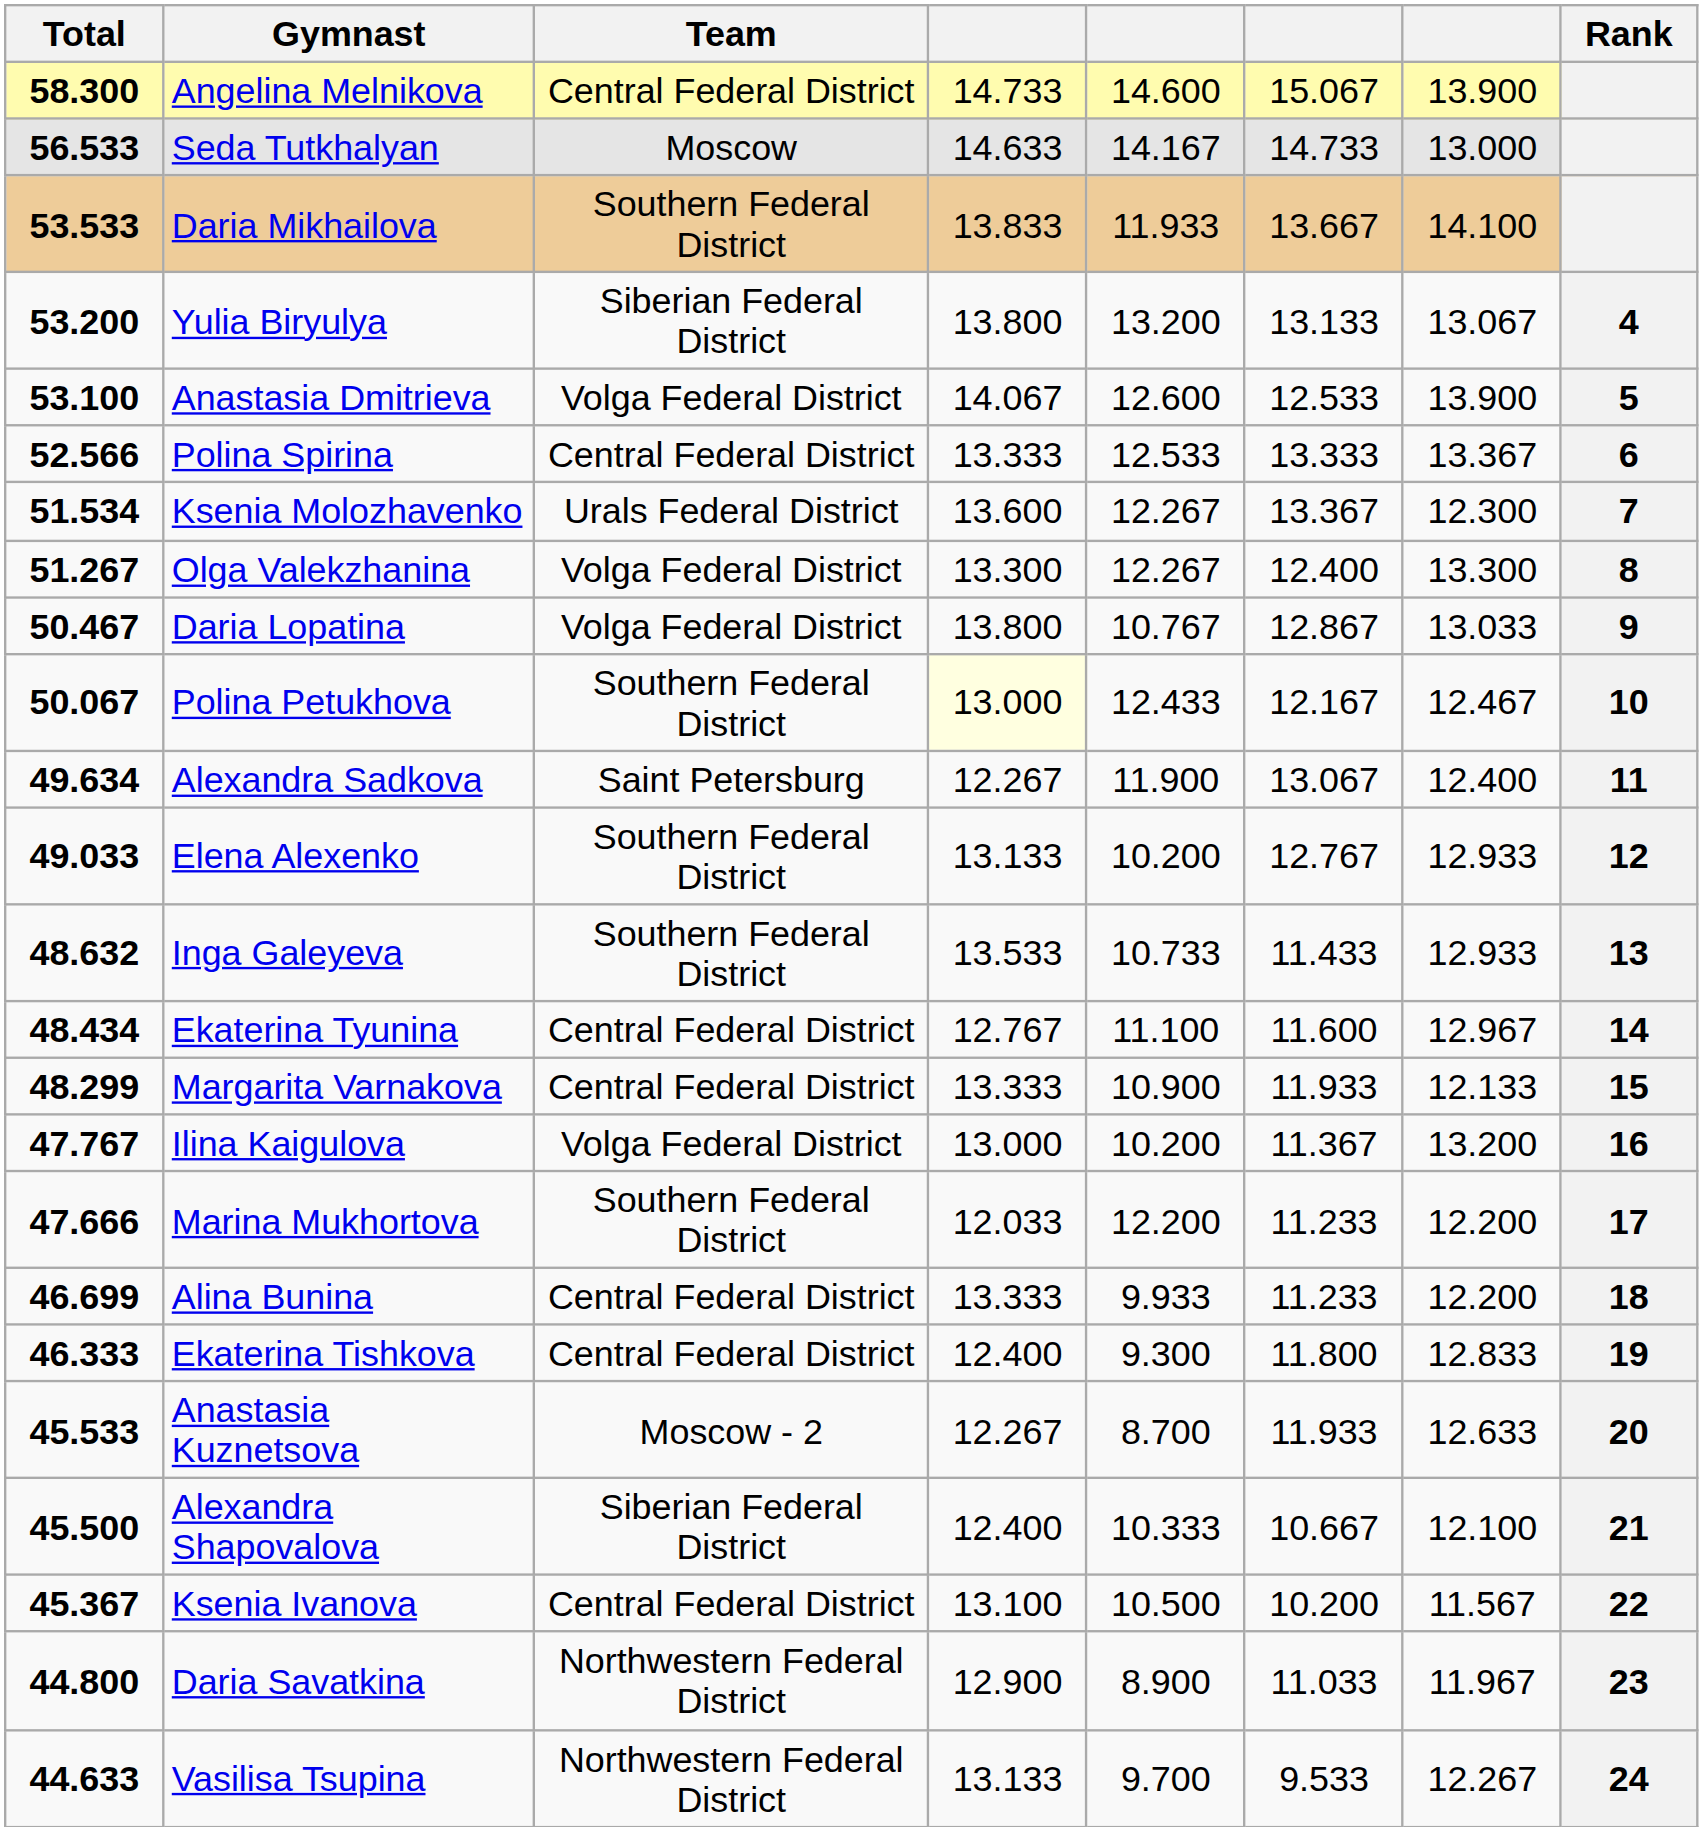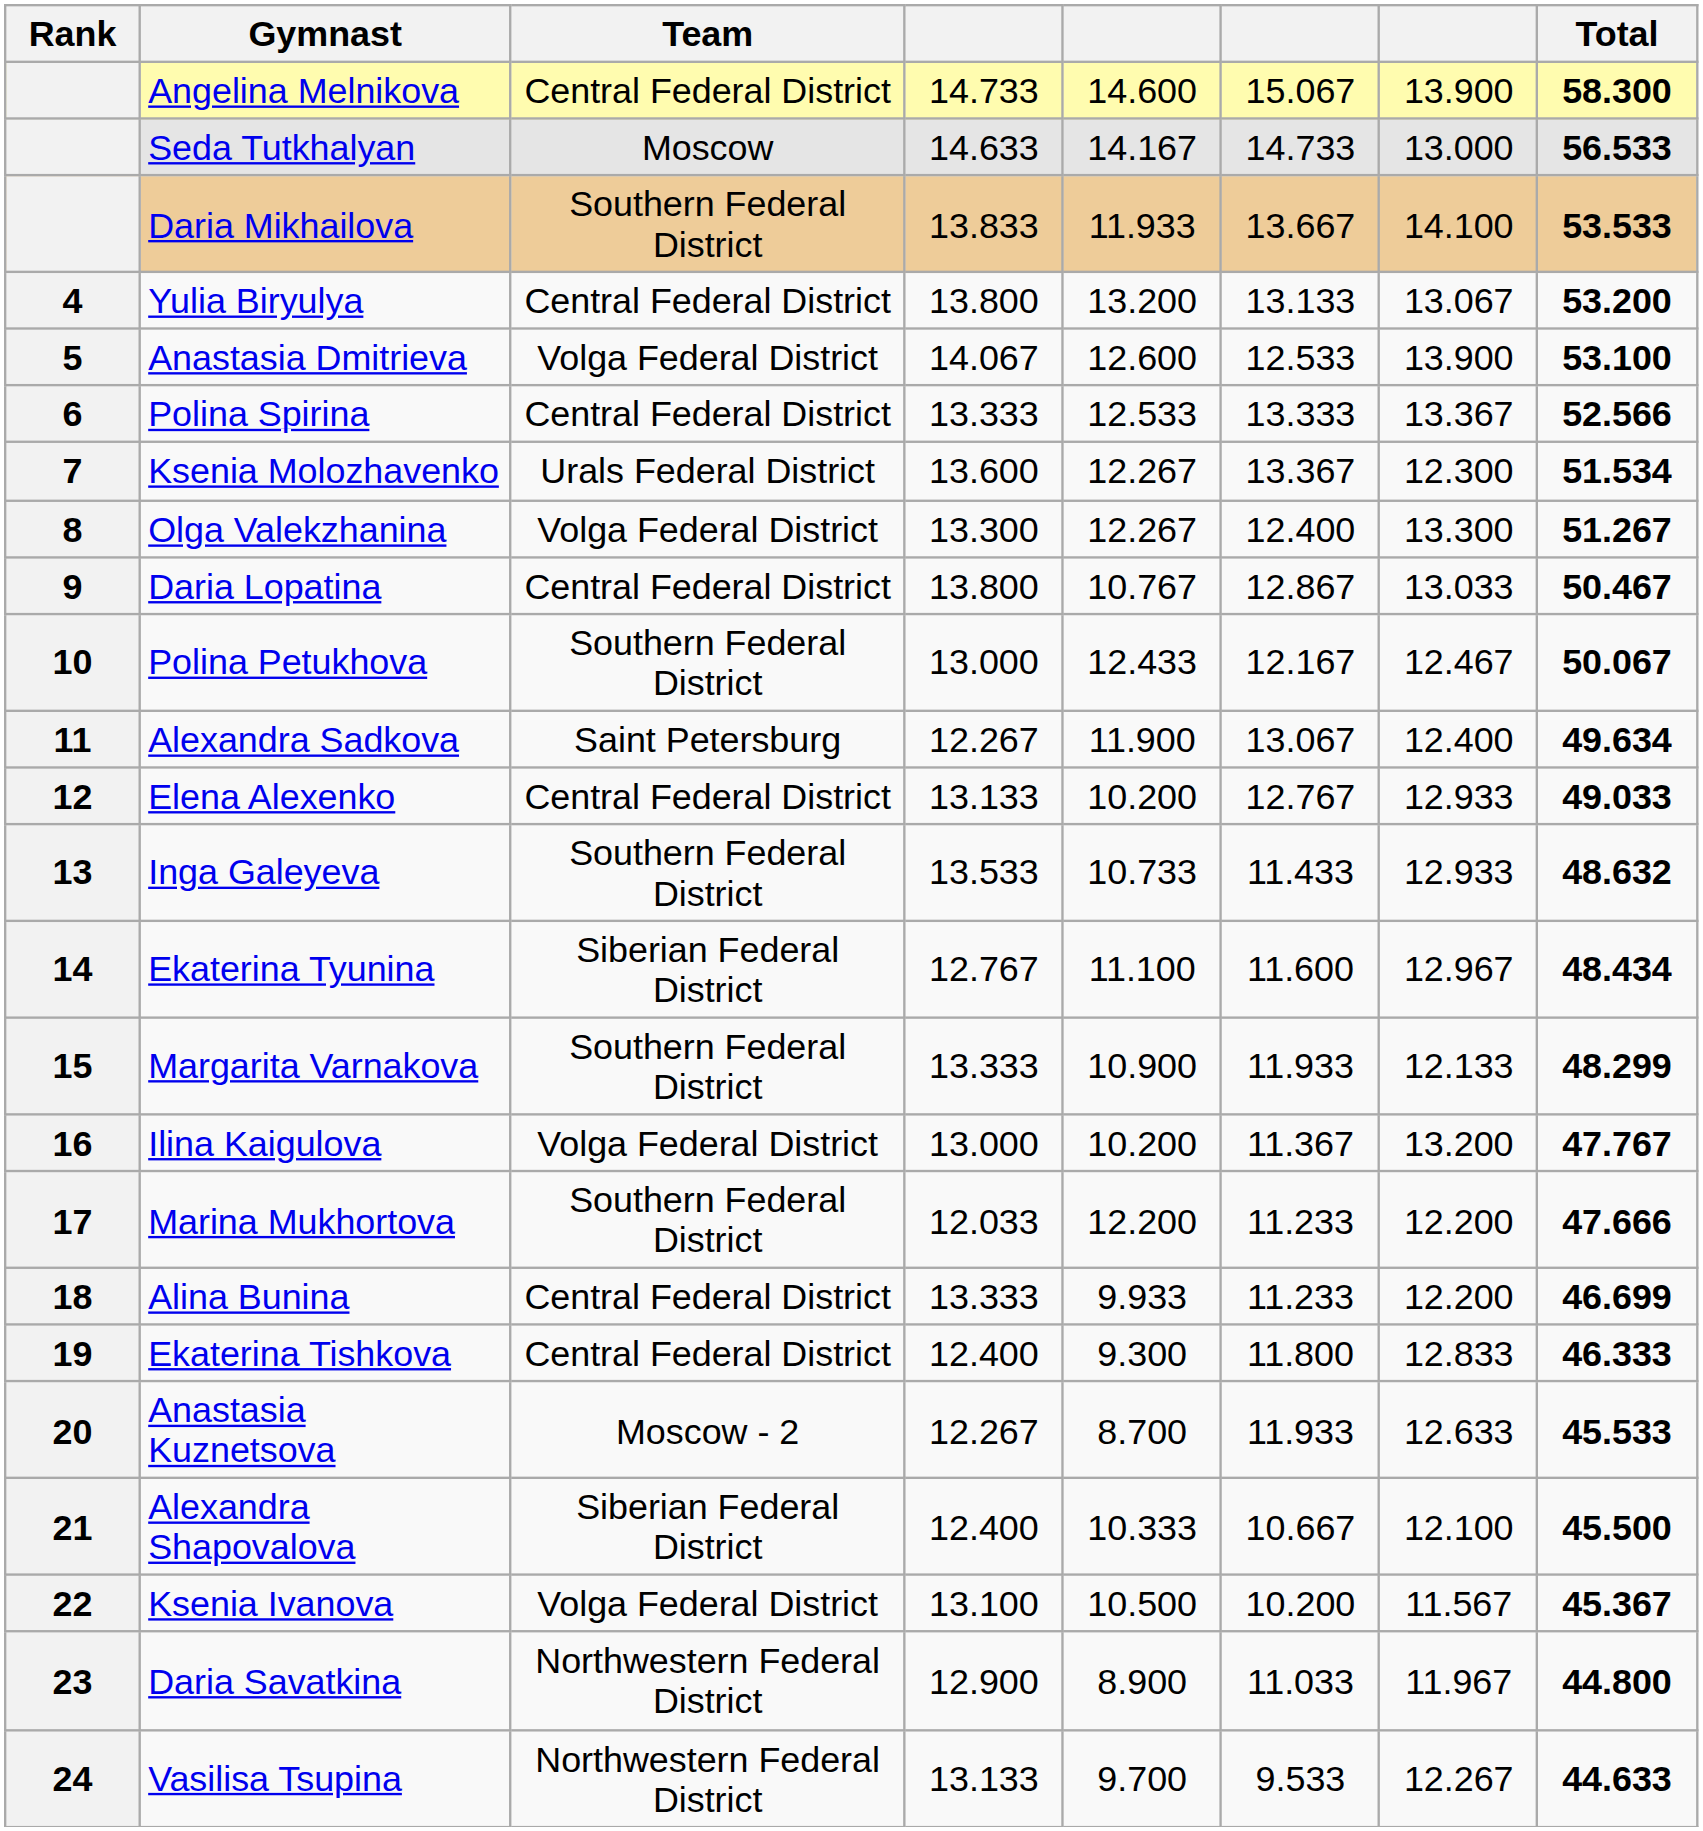columns swapped: Rank <-> Total
Yulia Biryulya | Team: Siberian Federal District -> Central Federal District
Daria Lopatina | Team: Volga Federal District -> Central Federal District
Polina Petukhova | column 4: lightyellow background -> no background
Elena Alexenko | Team: Southern Federal District -> Central Federal District
Ekaterina Tyunina | Team: Central Federal District -> Siberian Federal District
Margarita Varnakova | Team: Central Federal District -> Southern Federal District
Ksenia Ivanova | Team: Central Federal District -> Volga Federal District
